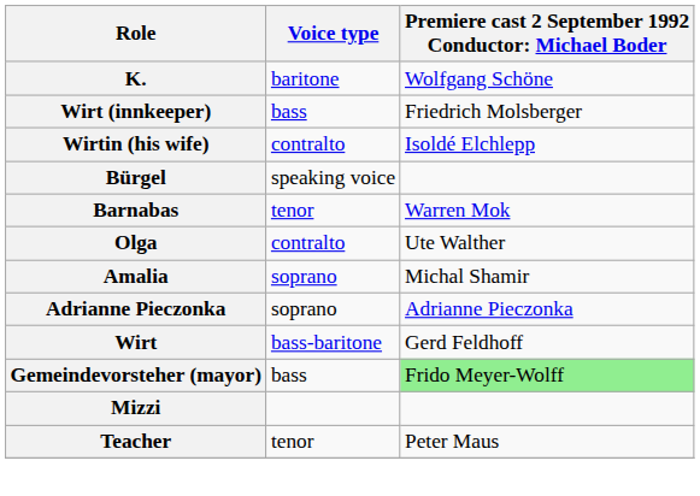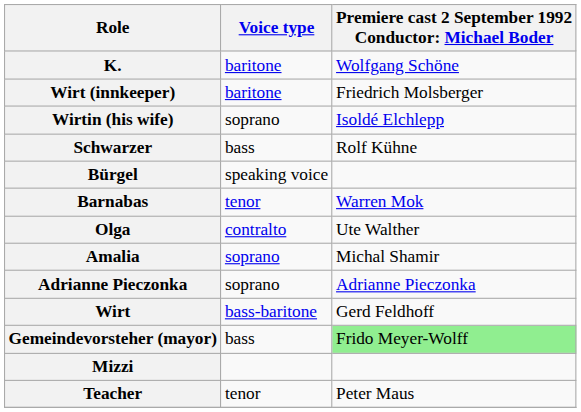Wirt (innkeeper) | Voice type: bass -> baritone
Wirtin (his wife) | Voice type: contralto -> soprano
+ row: Schwarzer | bass | Rolf Kühne
